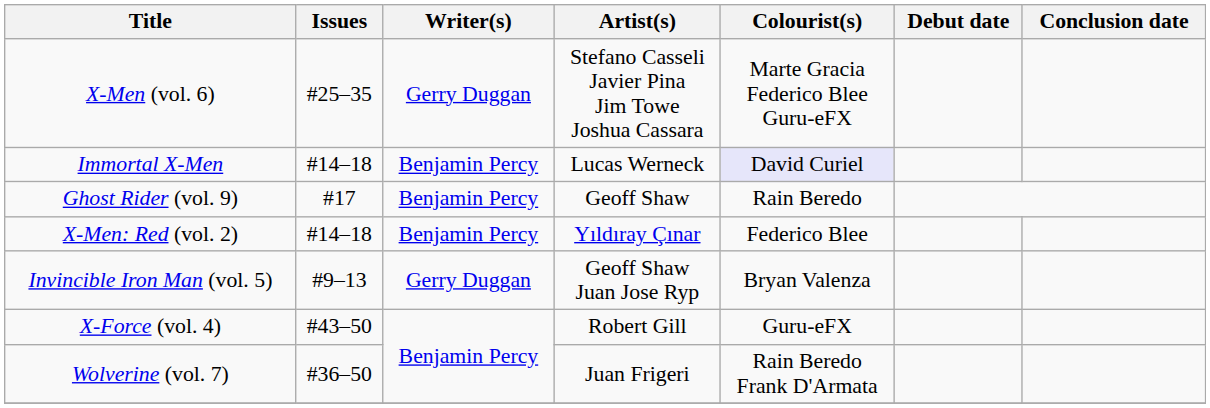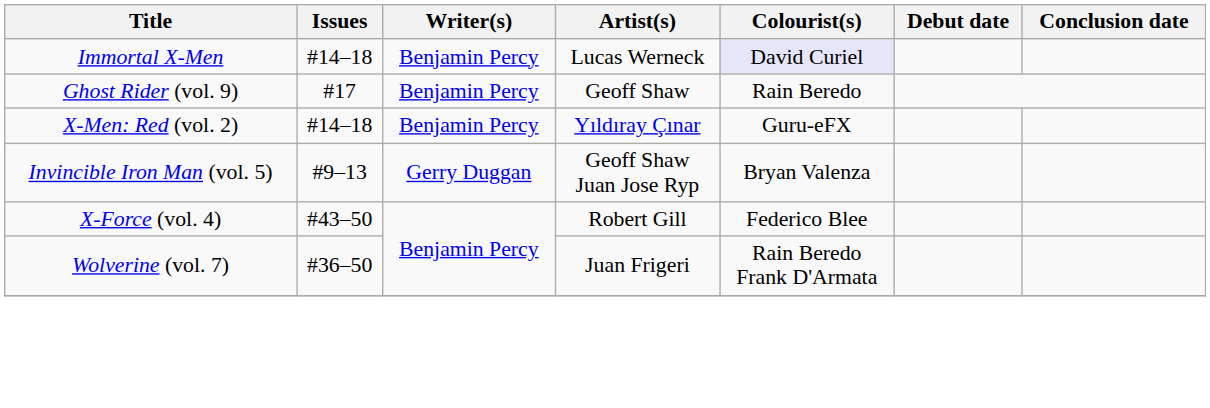- row: X-Men (vol. 6) | #25–35 | Gerry Duggan | Stefano Casseli Javier Pina Jim Towe Joshua Cassara | Marte Gracia Federico Blee Guru-eFX
X-Men: Red (vol. 2) | Colourist(s): Federico Blee -> Guru-eFX
X-Force (vol. 4) | Colourist(s): Guru-eFX -> Federico Blee
